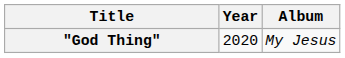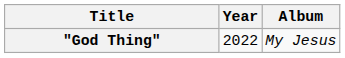"God Thing" | Year: 2020 -> 2022
